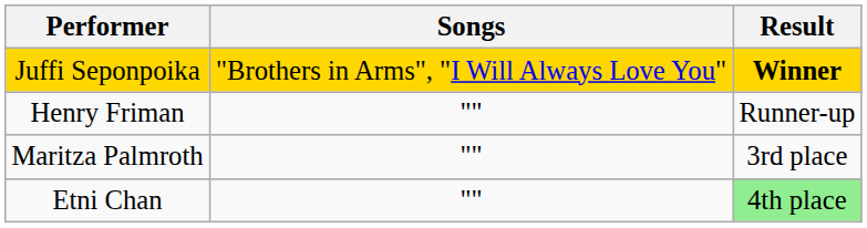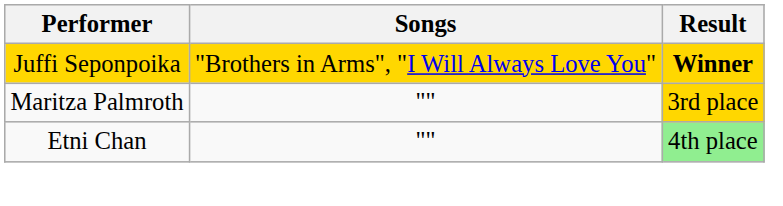- row: Henry Friman | "" | Runner-up
Maritza Palmroth | Result: no background -> gold background
